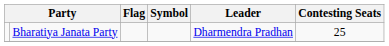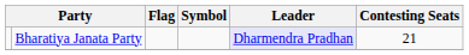Bharatiya Janata Party | Leader: no background -> lavender background
Bharatiya Janata Party | Contesting Seats: 25 -> 21
